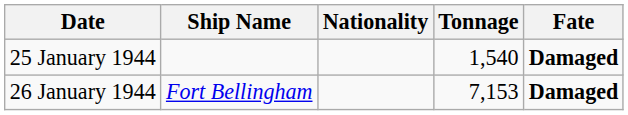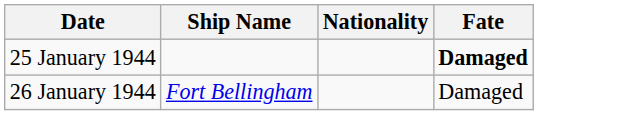- column: Tonnage | 1,540 | 7,153
26 January 1944 | Fate: bold -> normal
